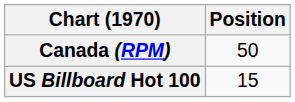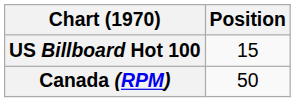rows swapped: Canada (RPM) <-> US Billboard Hot 100
